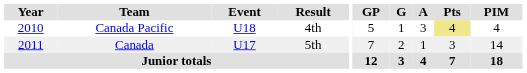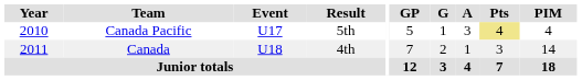Canada Pacific | Event: U18 -> U17
Canada Pacific | Result: 4th -> 5th
Canada | Event: U17 -> U18
Canada | Result: 5th -> 4th
